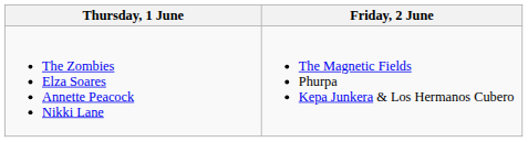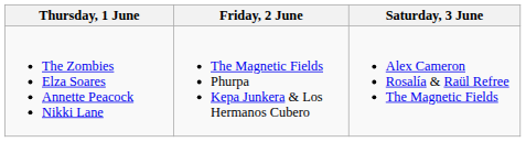+ column: Saturday, 3 June | Alex Cameron Rosalía & Raül Refree The Magnetic Fields
